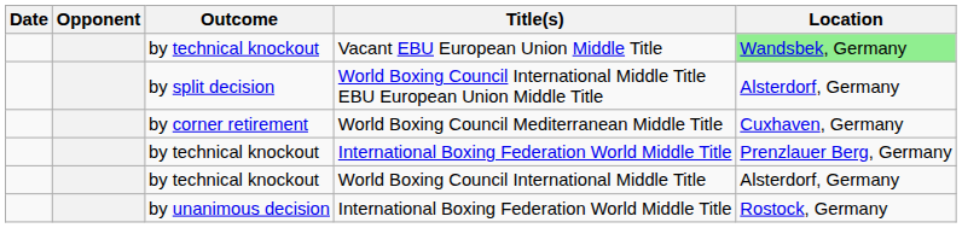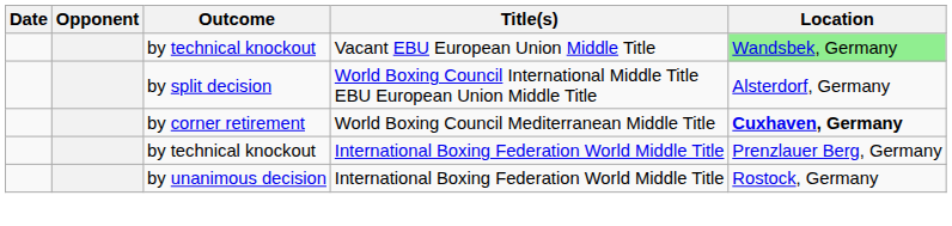World Boxing Council Mediterranean Middle Title | Location: normal -> bold
- row: by technical knockout | World Boxing Council International Middle Title | Alsterdorf, Germany
